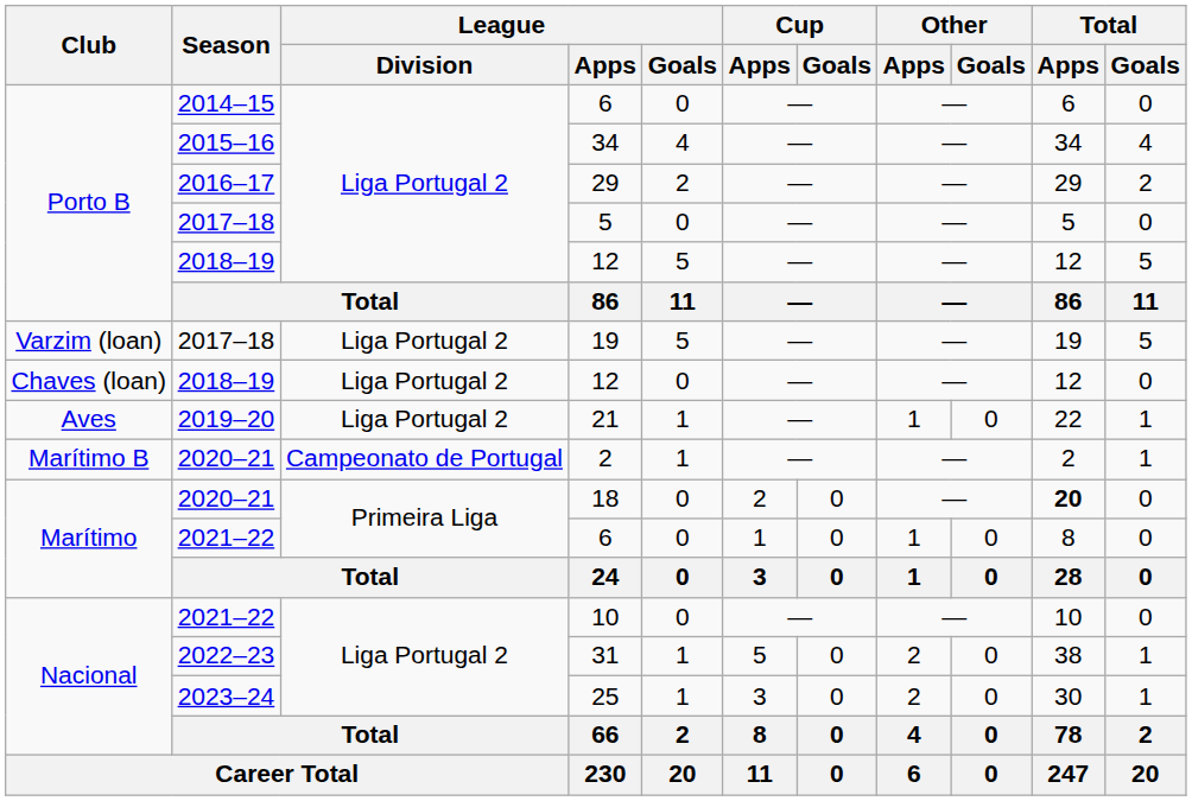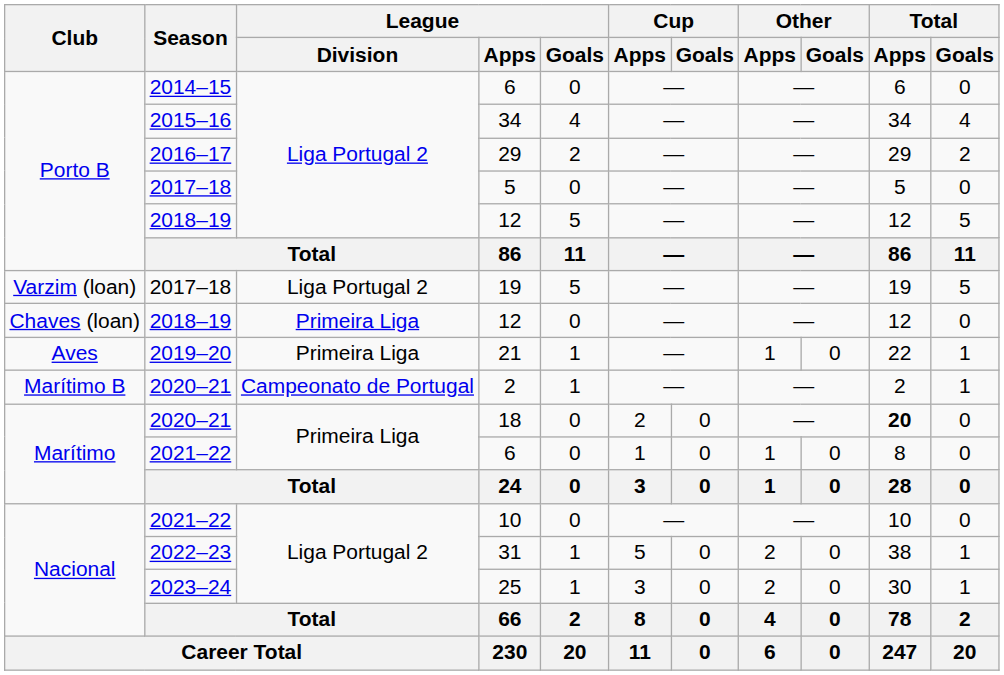Chaves (loan) / 12 | League / Division: Liga Portugal 2 -> Primeira Liga
21 | League / Division: Liga Portugal 2 -> Primeira Liga
